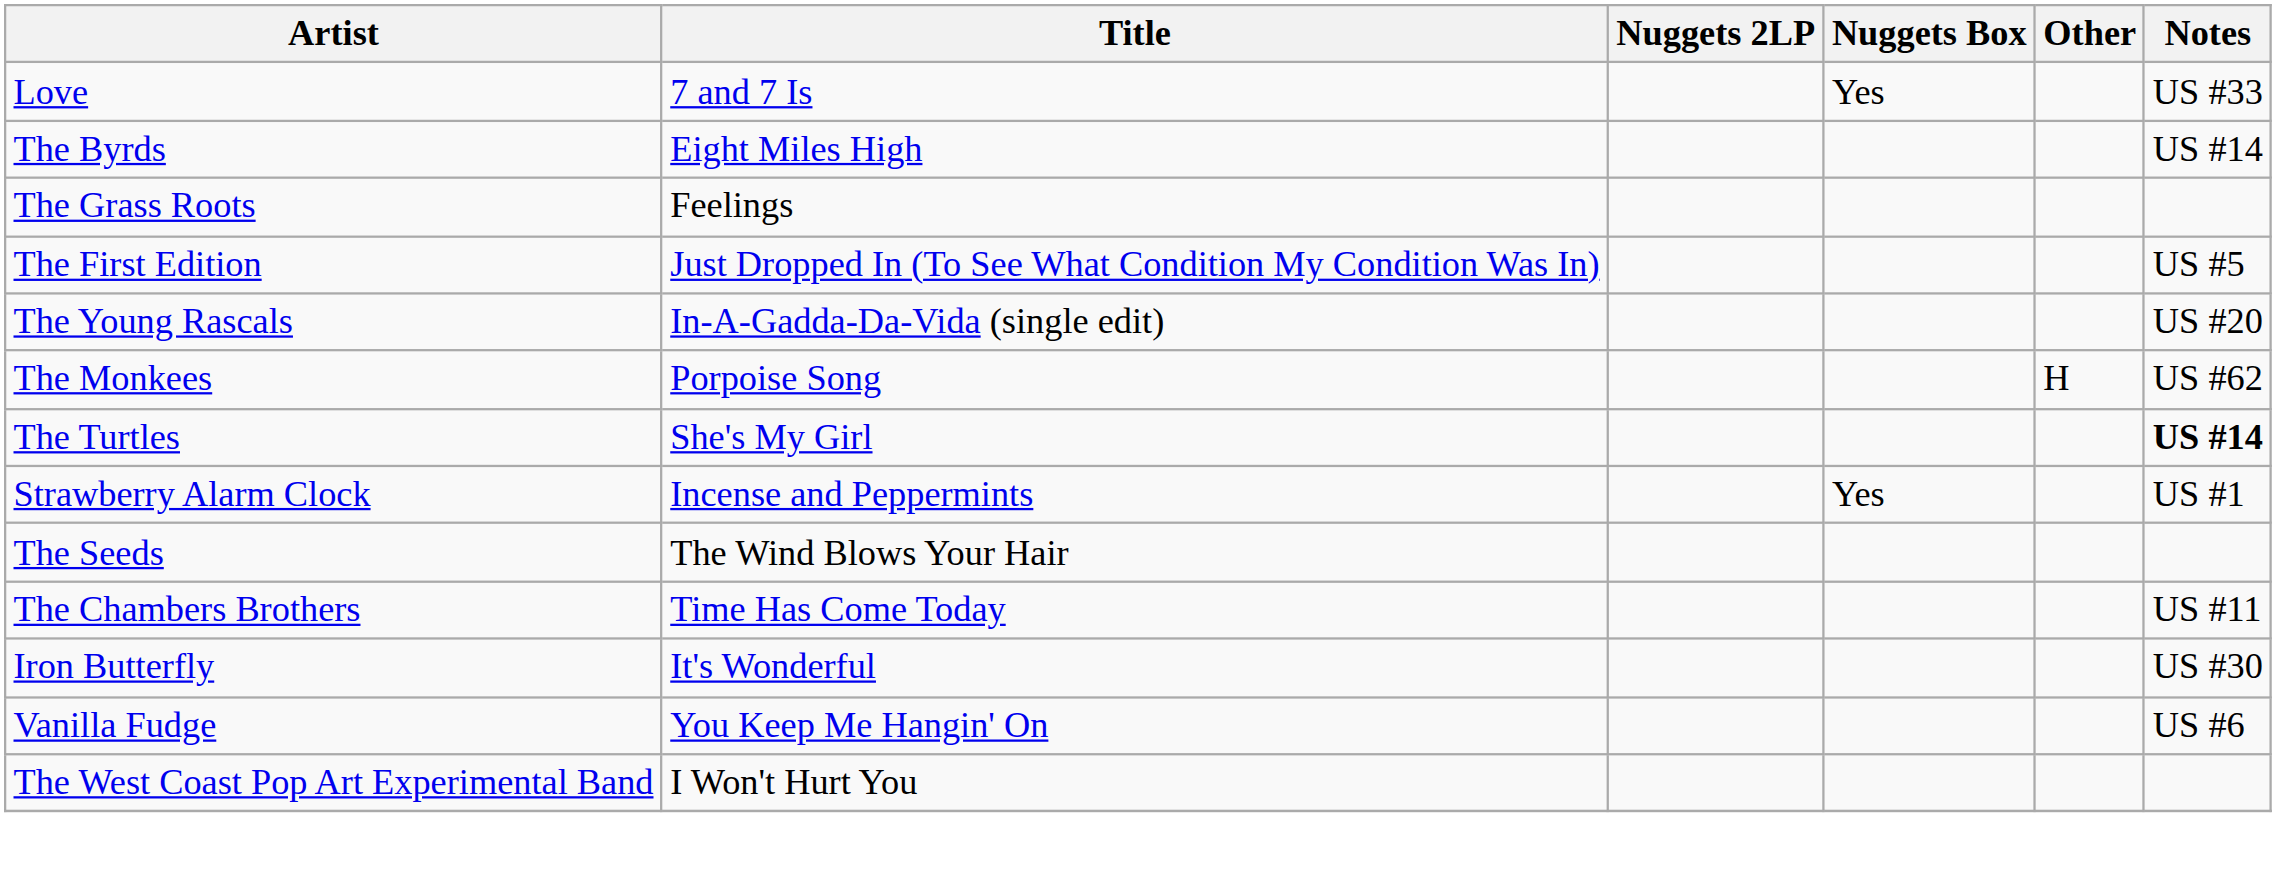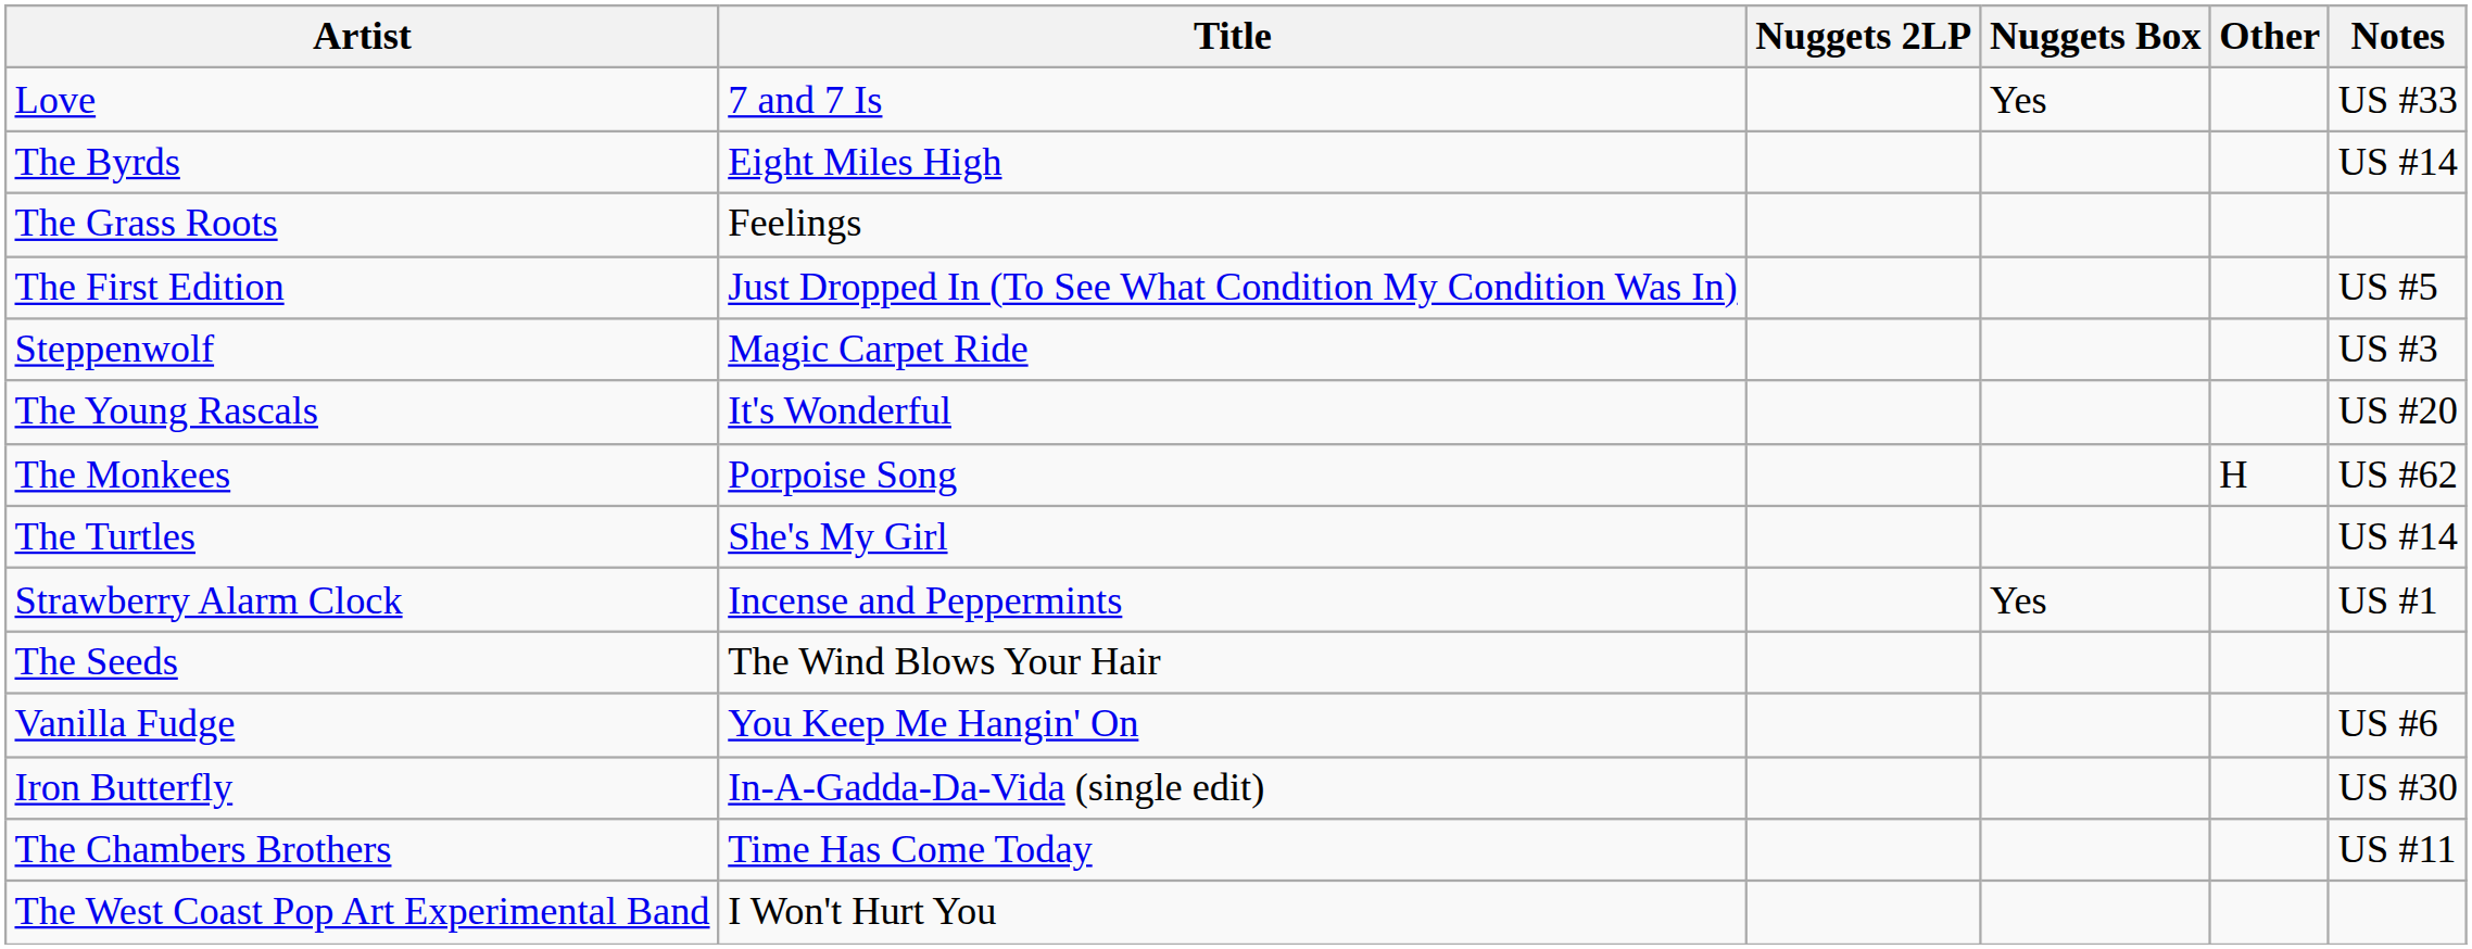+ row: Steppenwolf | Magic Carpet Ride | US #3
The Young Rascals | Title: In-A-Gadda-Da-Vida (single edit) -> It's Wonderful
The Turtles | Notes: bold -> normal
rows swapped: Vanilla Fudge <-> The Chambers Brothers
Iron Butterfly | Title: It's Wonderful -> In-A-Gadda-Da-Vida (single edit)
